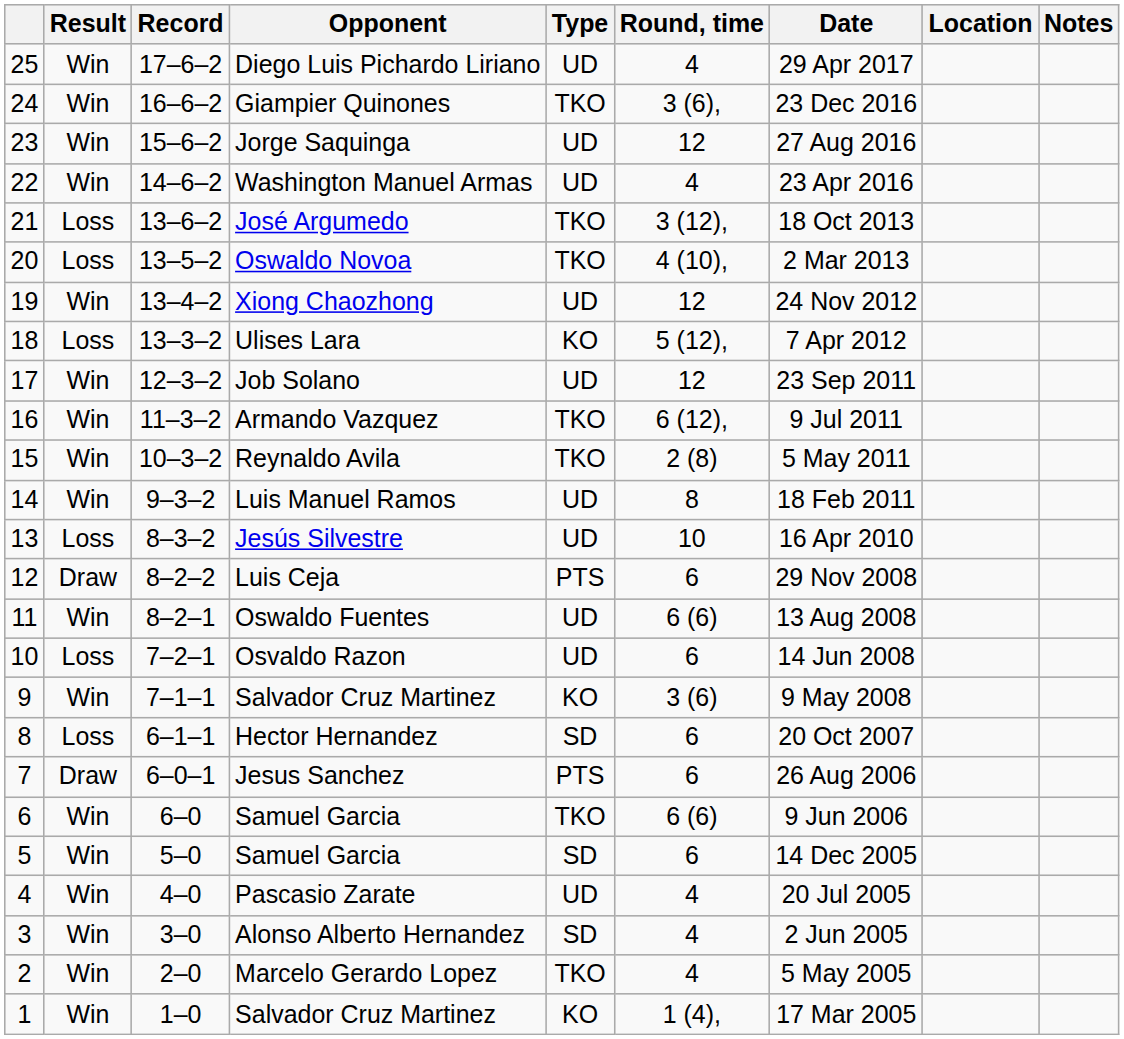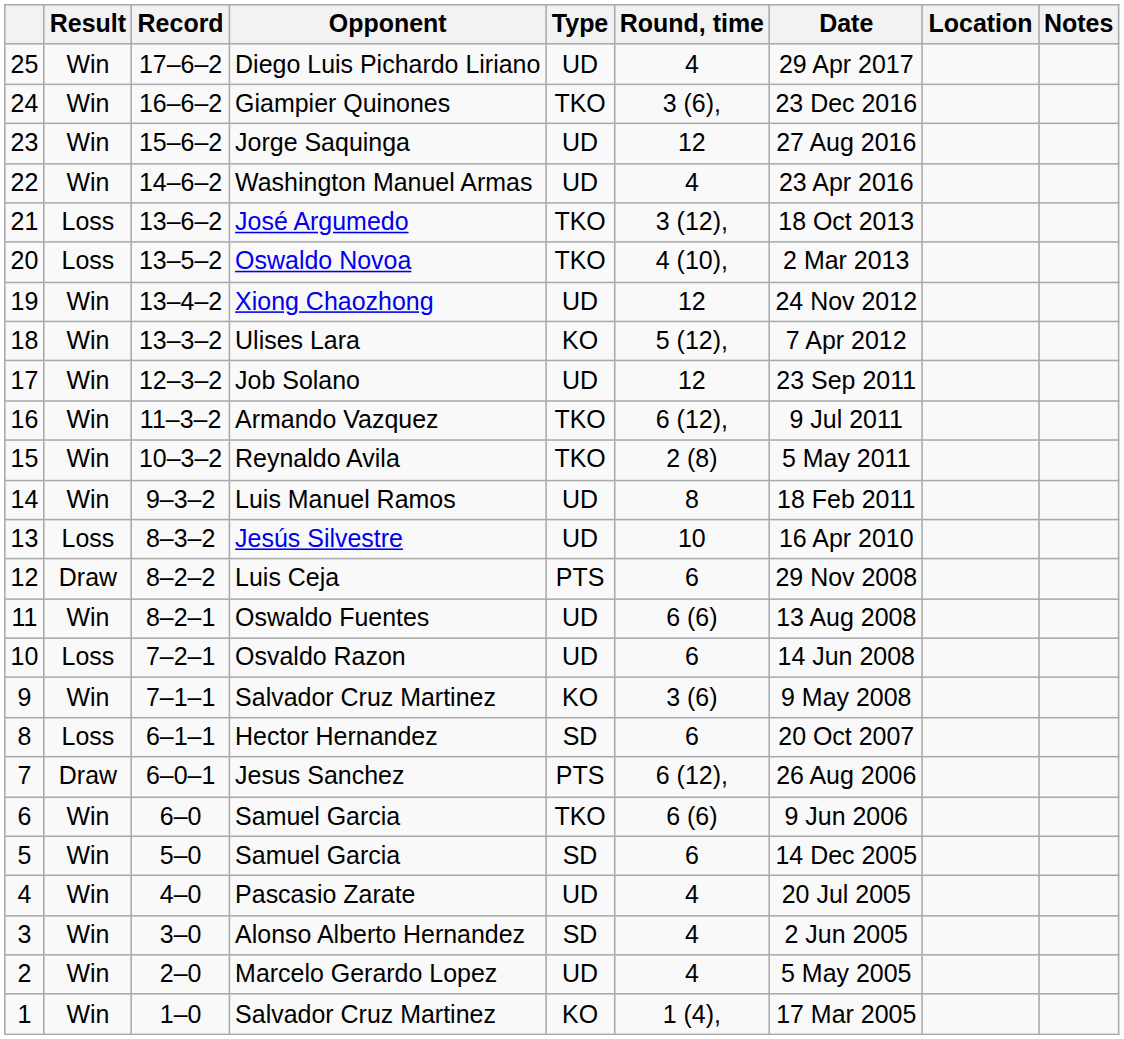Ulises Lara | Result: Loss -> Win
Jesus Sanchez | Round, time: 6 -> 6 (12),
Marcelo Gerardo Lopez | Type: TKO -> UD
